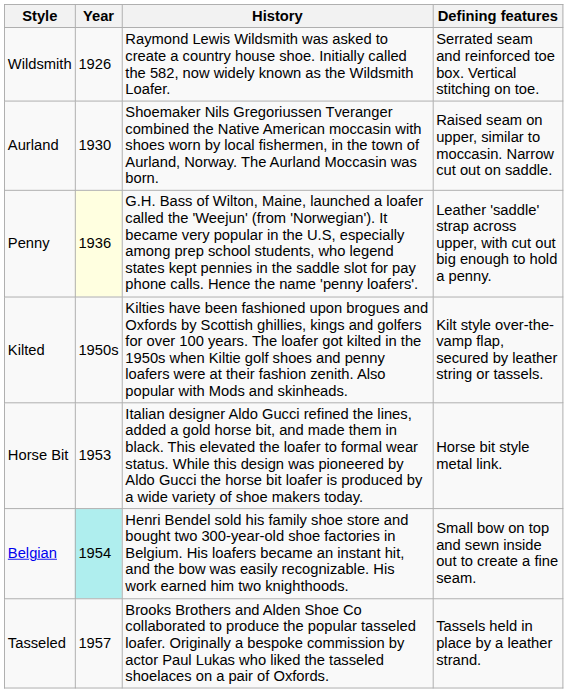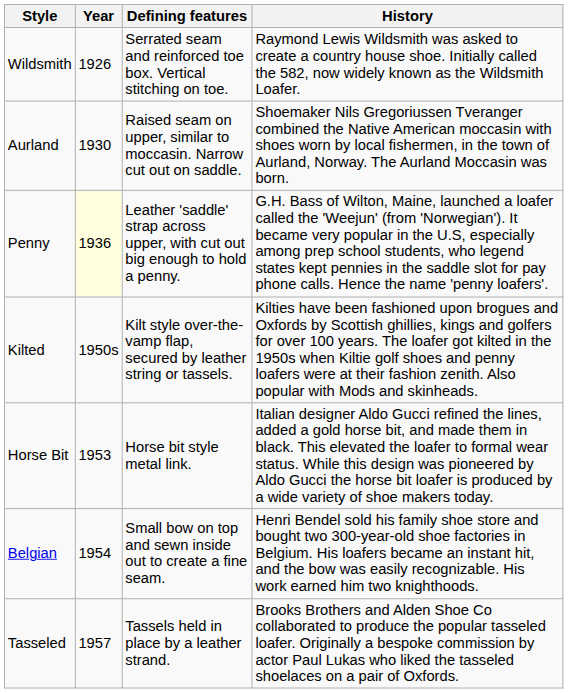columns swapped: History <-> Defining features
Belgian | Year: paleturquoise background -> no background
